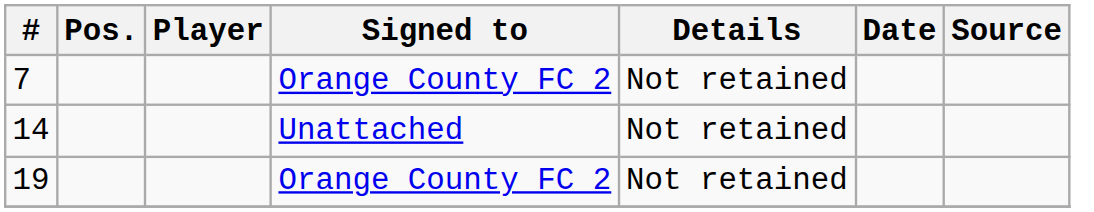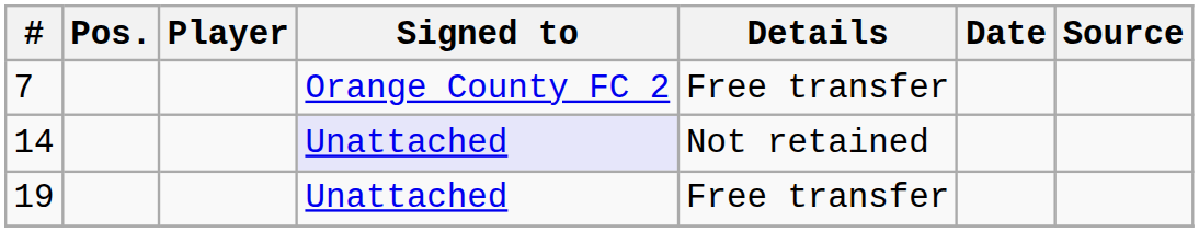7 | Details: Not retained -> Free transfer
14 | Signed to: no background -> lavender background
19 | Signed to: Orange County FC 2 -> Unattached
19 | Details: Not retained -> Free transfer
